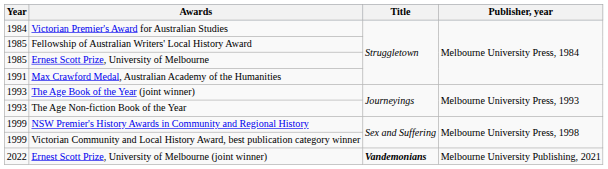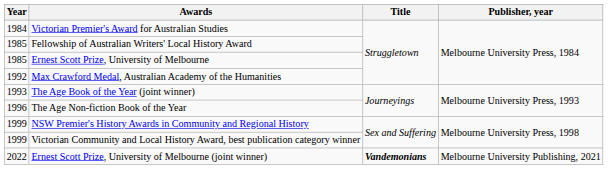Max Crawford Medal, Australian Academy of the Humanities | Year: 1991 -> 1992
The Age Non-fiction Book of the Year | Year: 1993 -> 1996
